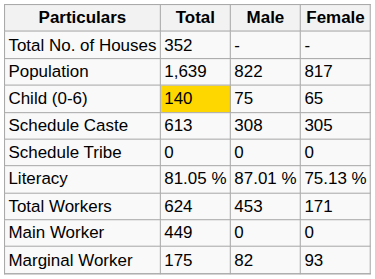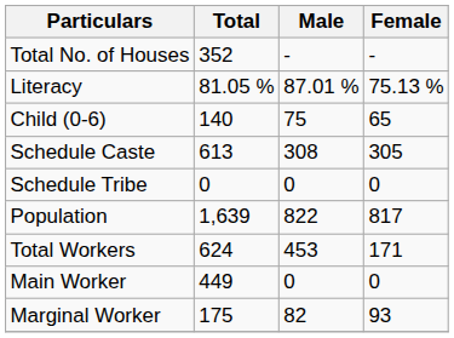rows swapped: Population <-> Literacy
Child (0-6) | Total: gold background -> no background
